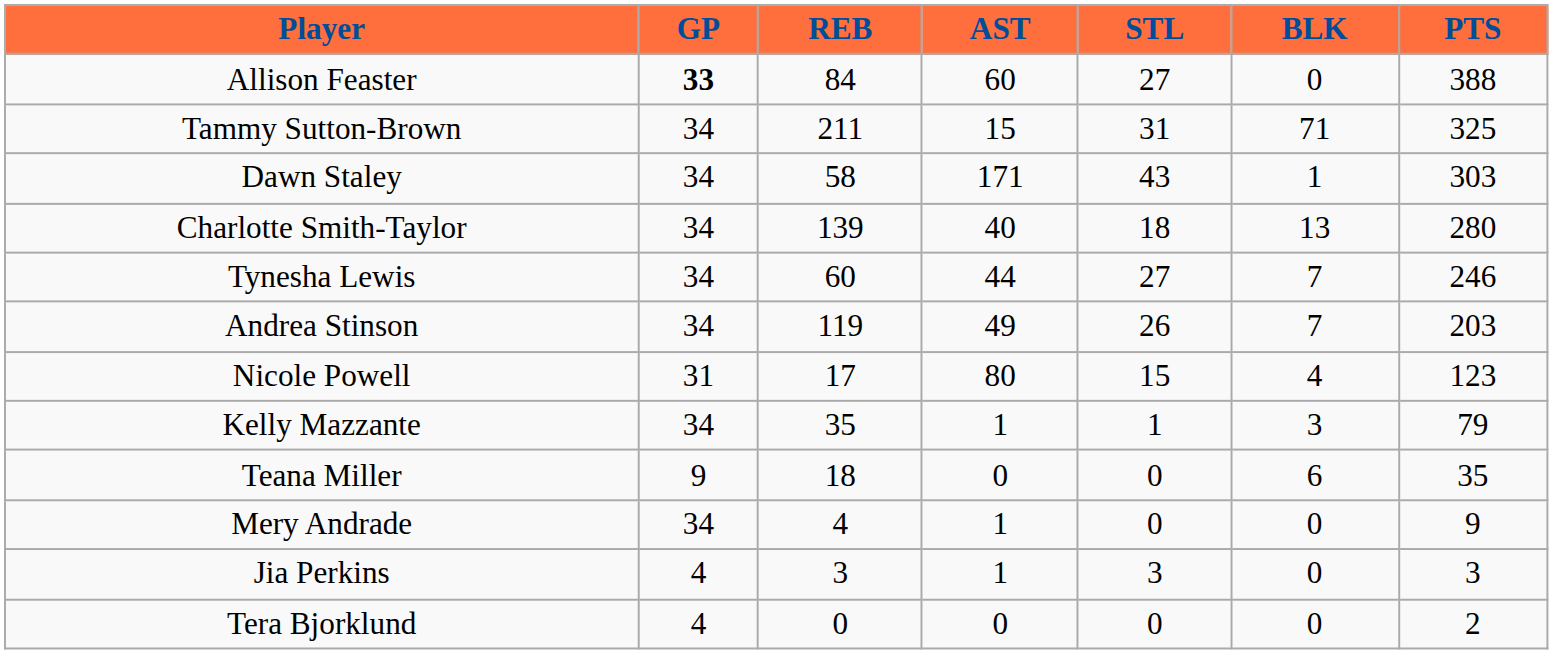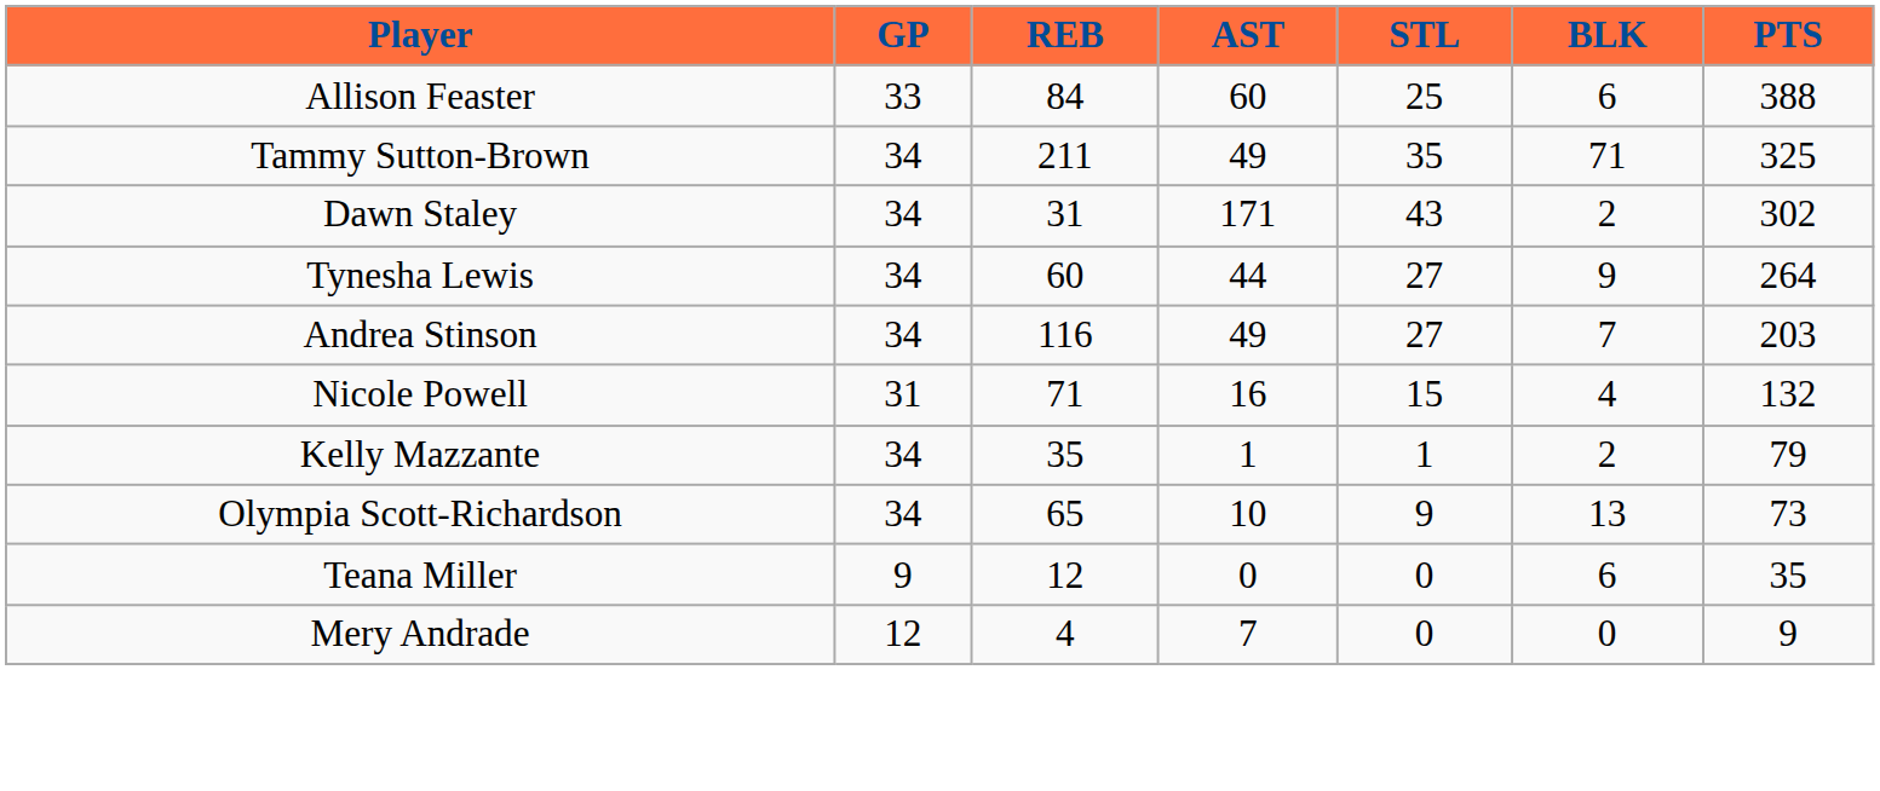Allison Feaster | GP: bold -> normal
Allison Feaster | STL: 27 -> 25
Allison Feaster | BLK: 0 -> 6
Tammy Sutton-Brown | AST: 15 -> 49
Tammy Sutton-Brown | STL: 31 -> 35
Dawn Staley | REB: 58 -> 31
Dawn Staley | BLK: 1 -> 2
Dawn Staley | PTS: 303 -> 302
- row: Charlotte Smith-Taylor | 34 | 139 | 40 | 18 | 13 | 280
Tynesha Lewis | BLK: 7 -> 9
Tynesha Lewis | PTS: 246 -> 264
Andrea Stinson | REB: 119 -> 116
Andrea Stinson | STL: 26 -> 27
Nicole Powell | REB: 17 -> 71
Nicole Powell | AST: 80 -> 16
Nicole Powell | PTS: 123 -> 132
Kelly Mazzante | BLK: 3 -> 2
+ row: Olympia Scott-Richardson | 34 | 65 | 10 | 9 | 13 | 73
Teana Miller | REB: 18 -> 12
Mery Andrade | GP: 34 -> 12
Mery Andrade | AST: 1 -> 7
- row: Jia Perkins | 4 | 3 | 1 | 3 | 0 | 3
- row: Tera Bjorklund | 4 | 0 | 0 | 0 | 0 | 2
